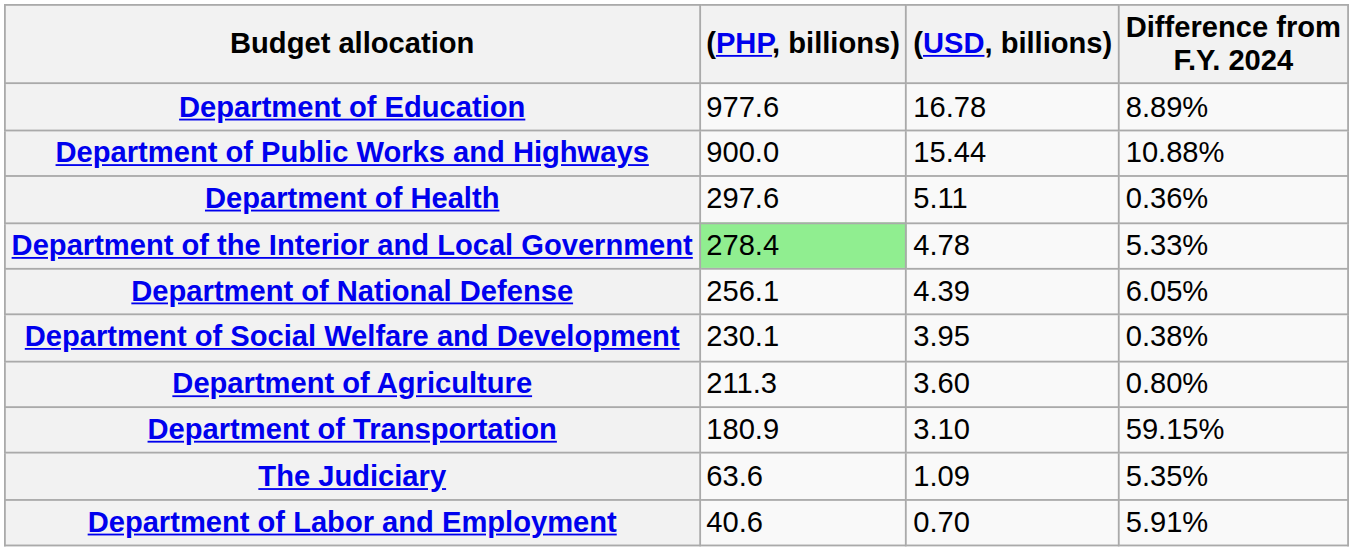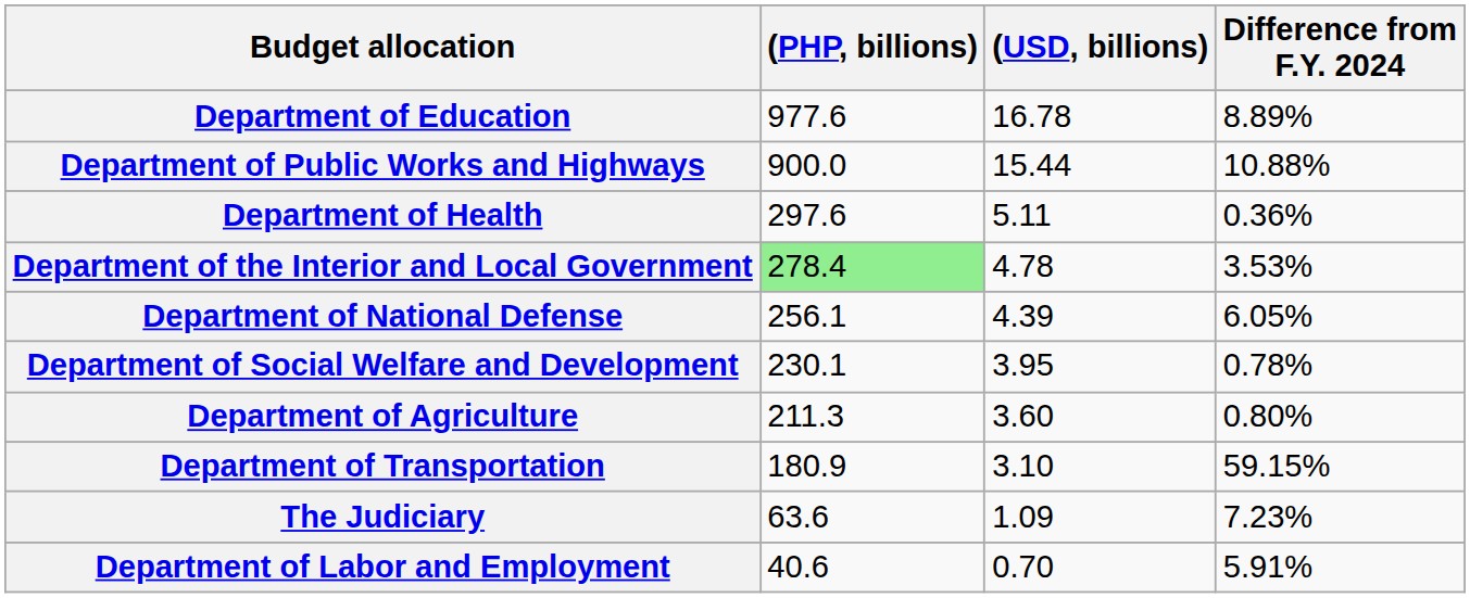Department of the Interior and Local Government | Difference from F.Y. 2024: 5.33% -> 3.53%
Department of Social Welfare and Development | Difference from F.Y. 2024: 0.38% -> 0.78%
The Judiciary | Difference from F.Y. 2024: 5.35% -> 7.23%
